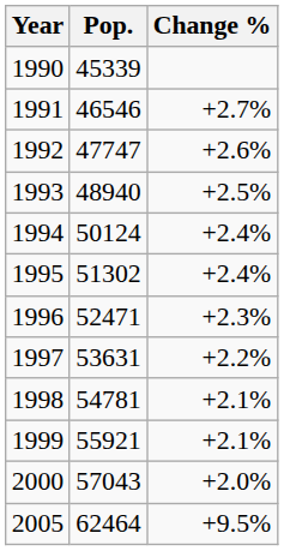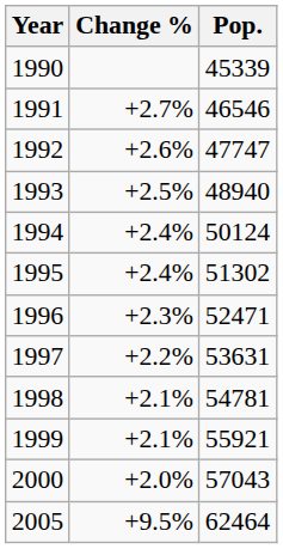columns swapped: Pop. <-> Change %
